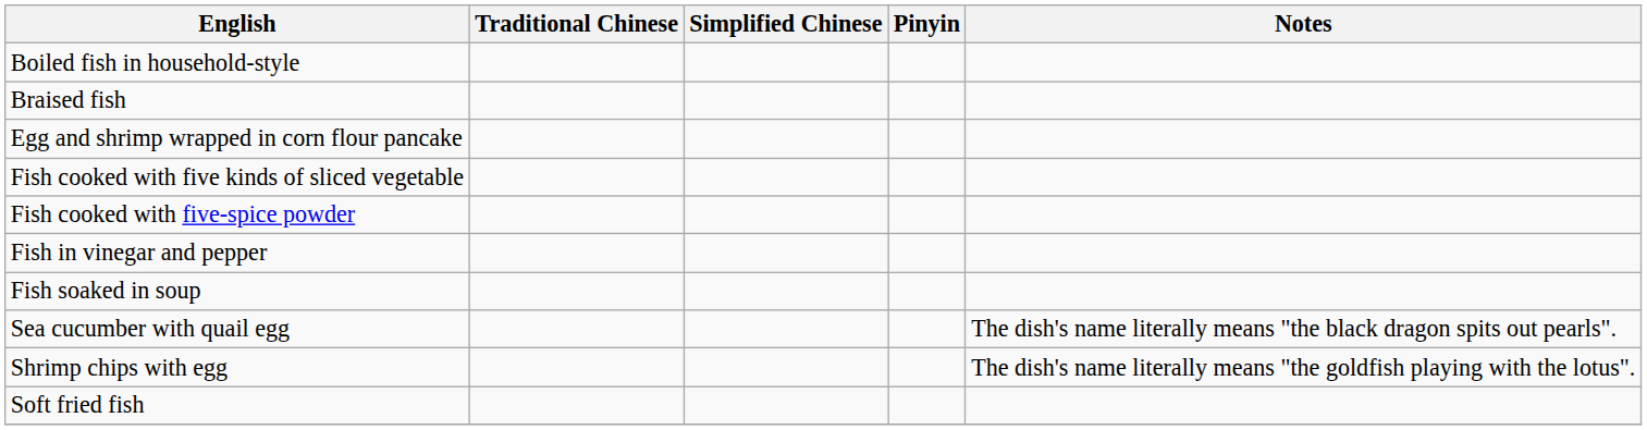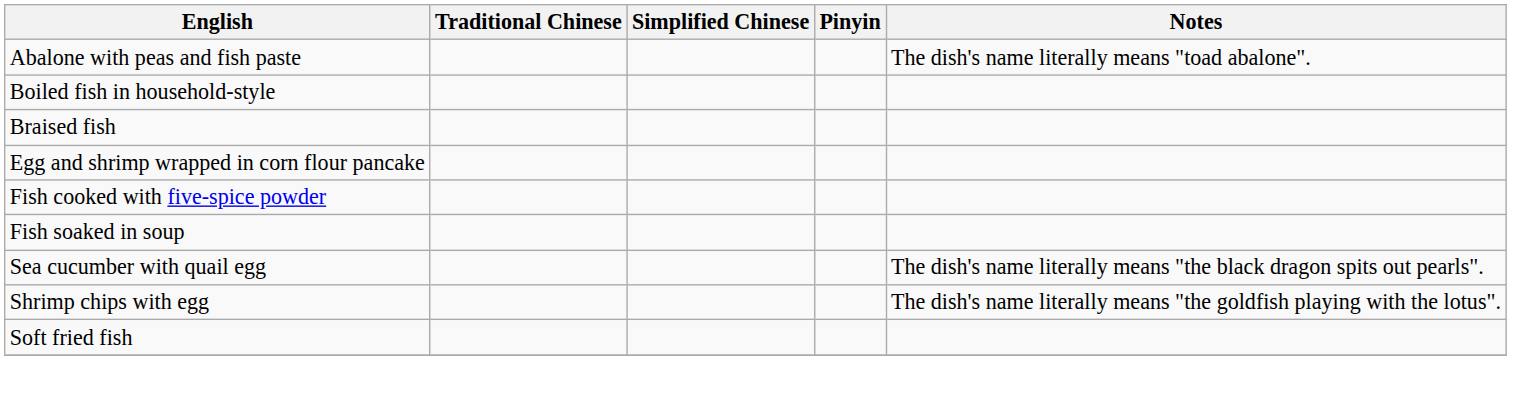+ row: Abalone with peas and fish paste | The dish's name literally means "toad abalone".
- row: Fish cooked with five kinds of sliced vegetable
- row: Fish in vinegar and pepper
